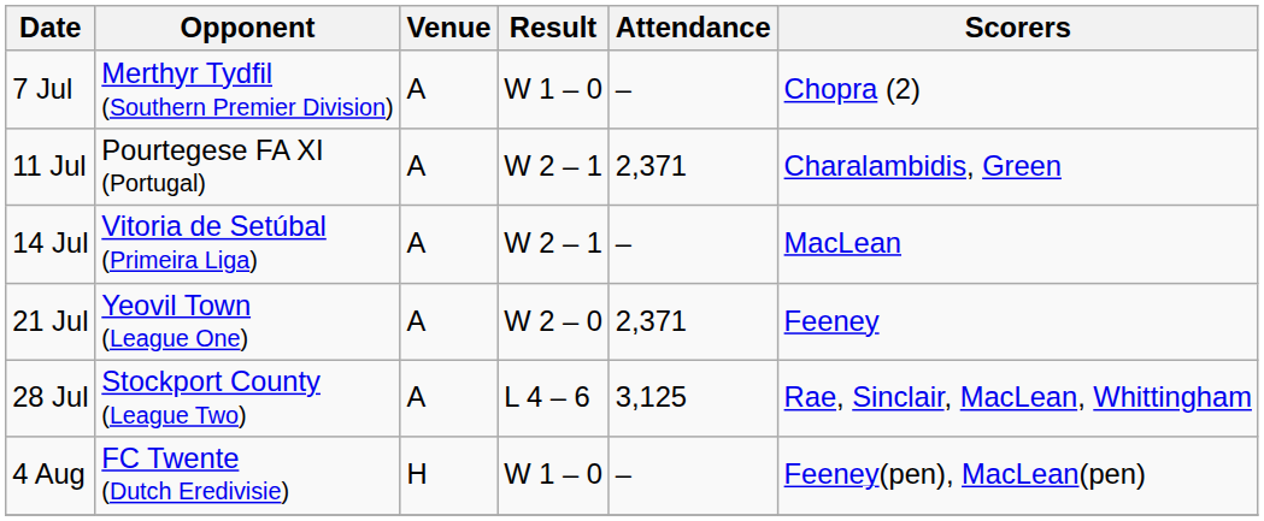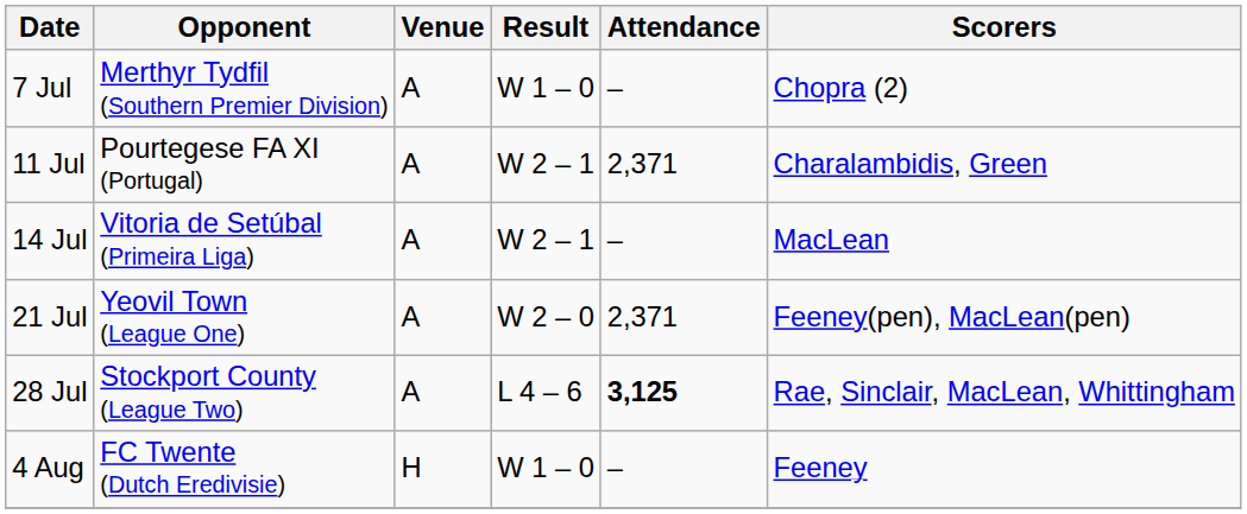21 Jul | Scorers: Feeney -> Feeney(pen), MacLean(pen)
28 Jul | Attendance: normal -> bold
4 Aug | Scorers: Feeney(pen), MacLean(pen) -> Feeney
